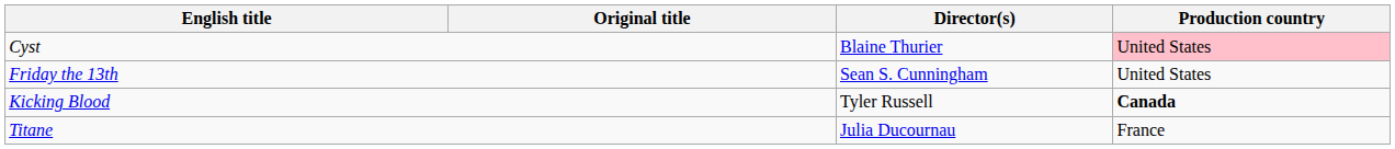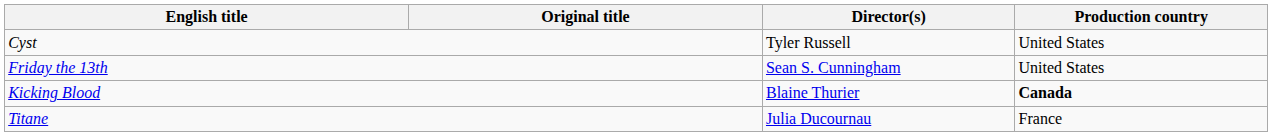Cyst | Director(s): Blaine Thurier -> Tyler Russell
Cyst | Production country: pink background -> no background
Kicking Blood | Director(s): Tyler Russell -> Blaine Thurier
